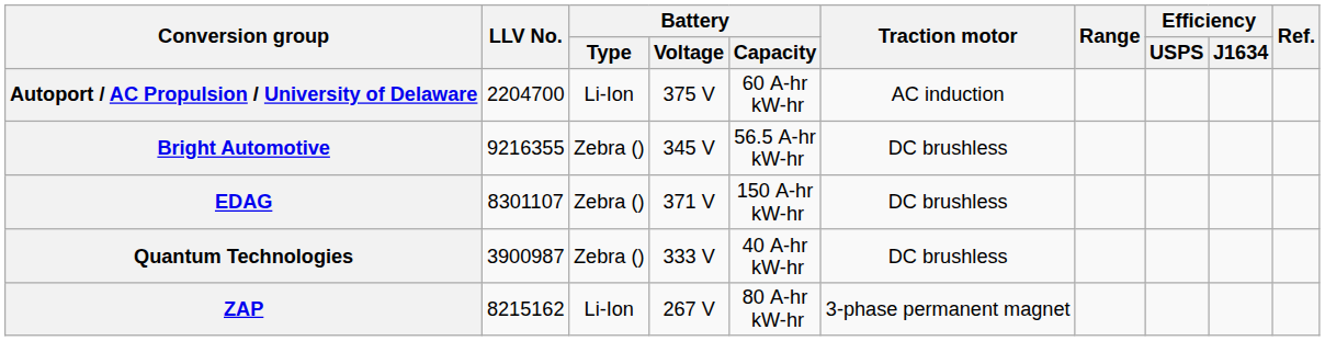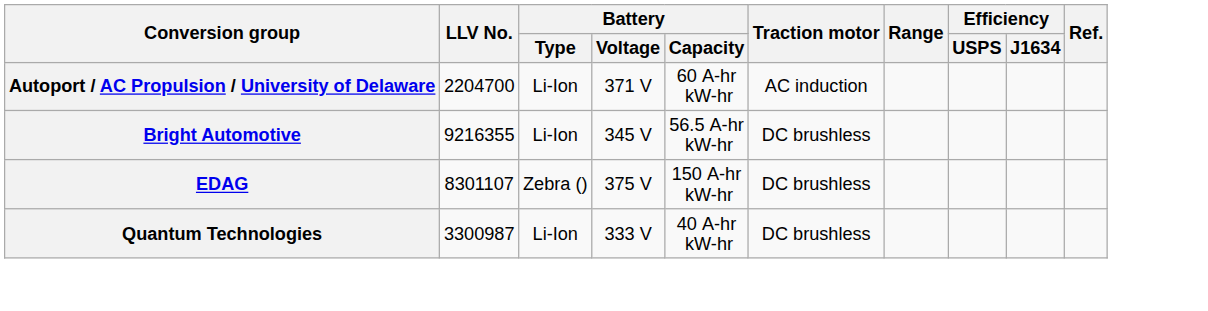Autoport / AC Propulsion / University of Delaware | Battery / Voltage: 375 V -> 371 V
Bright Automotive | Battery / Type: Zebra () -> Li-Ion
EDAG | Battery / Voltage: 371 V -> 375 V
Quantum Technologies | LLV No.: 3900987 -> 3300987
Quantum Technologies | Battery / Type: Zebra () -> Li-Ion
- row: ZAP | 8215162 | Li-Ion | 267 V | 80 A-hr kW-hr | 3-phase permanent magnet
